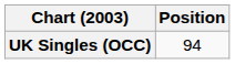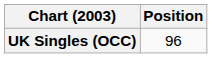UK Singles (OCC) | Position: 94 -> 96
